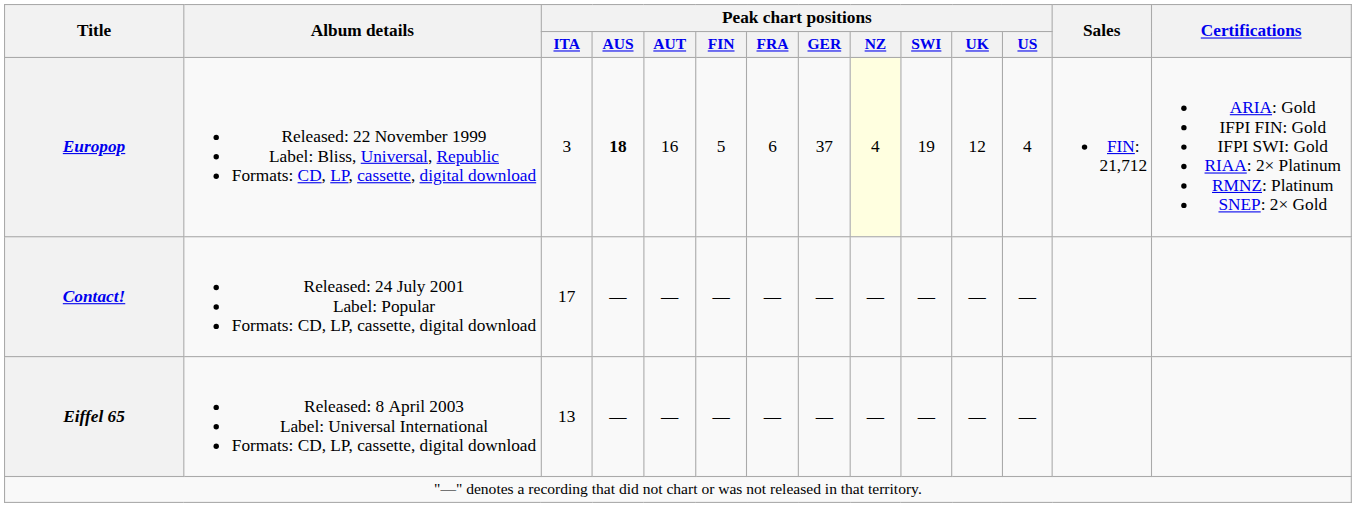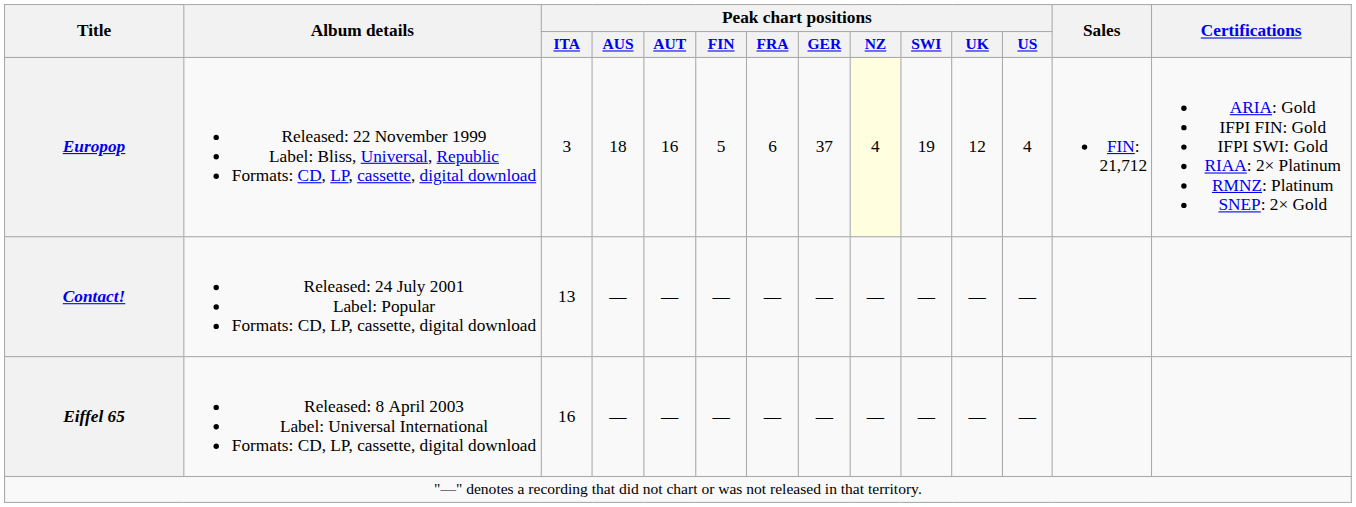Europop | Peak chart positions / AUS: bold -> normal
Contact! | Peak chart positions / ITA: 17 -> 13
Eiffel 65 | Peak chart positions / ITA: 13 -> 16
